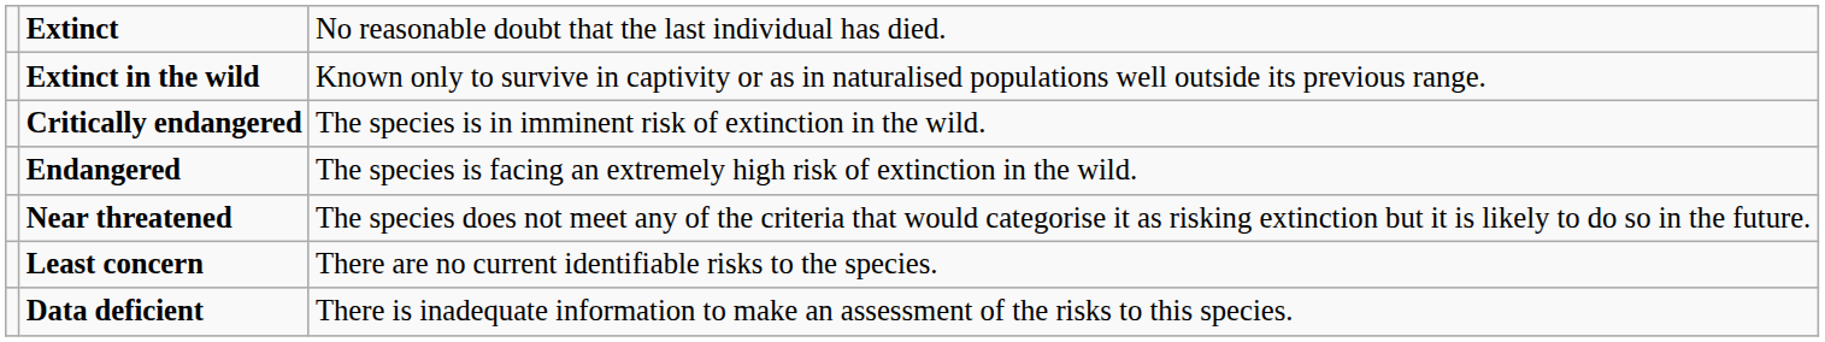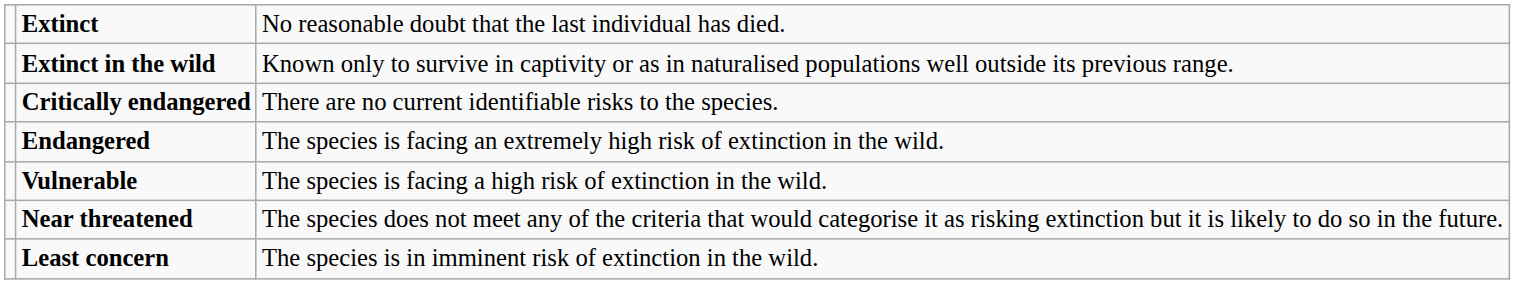Critically endangered | column 3: The species is in imminent risk of extinction in the wild. -> There are no current identifiable risks to the species.
+ row: Vulnerable | The species is facing a high risk of extinction in the wild.
Least concern | column 3: There are no current identifiable risks to the species. -> The species is in imminent risk of extinction in the wild.
- row: Data deficient | There is inadequate information to make an assessment of the risks to this species.
